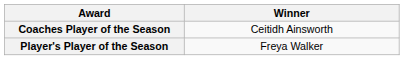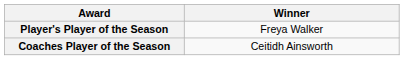rows swapped: Coaches Player of the Season <-> Player's Player of the Season
